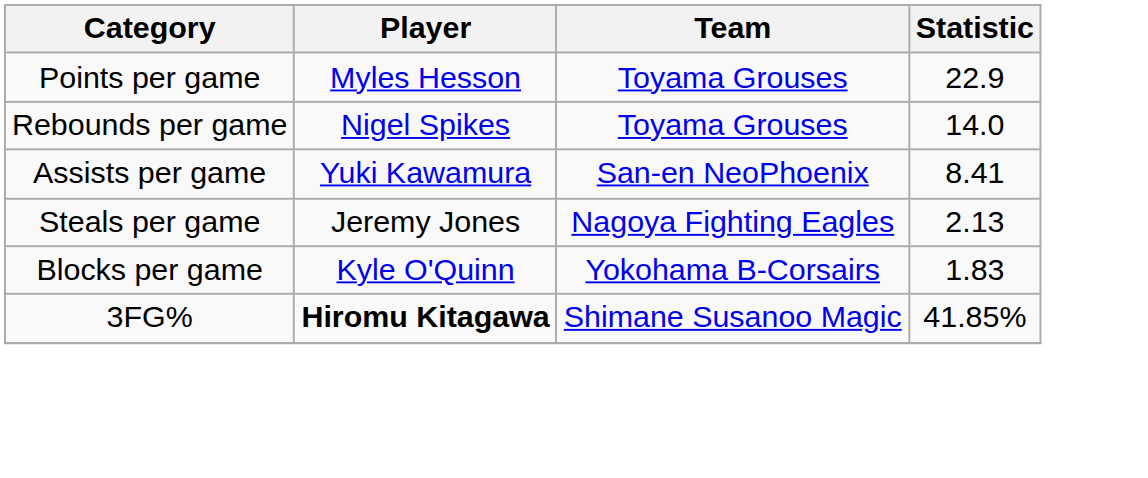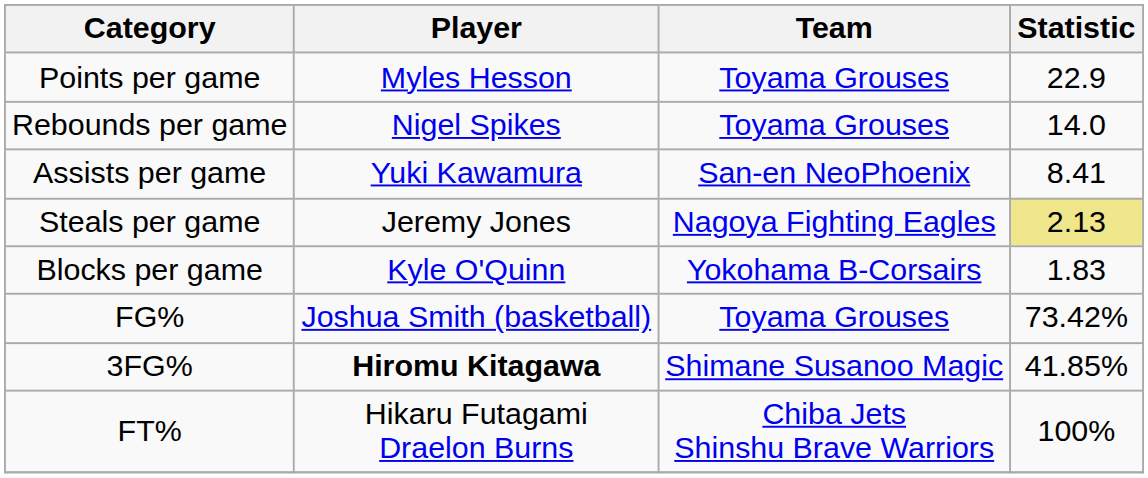Steals per game | Statistic: no background -> khaki background
+ row: FG% | Joshua Smith (basketball) | Toyama Grouses | 73.42%
+ row: FT% | Hikaru Futagami Draelon Burns | Chiba Jets Shinshu Brave Warriors | 100%
